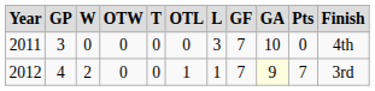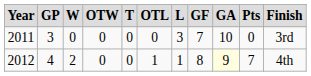2011 | column 11: 4th -> 3rd
2012 | column 8: 7 -> 8
2012 | column 11: 3rd -> 4th
